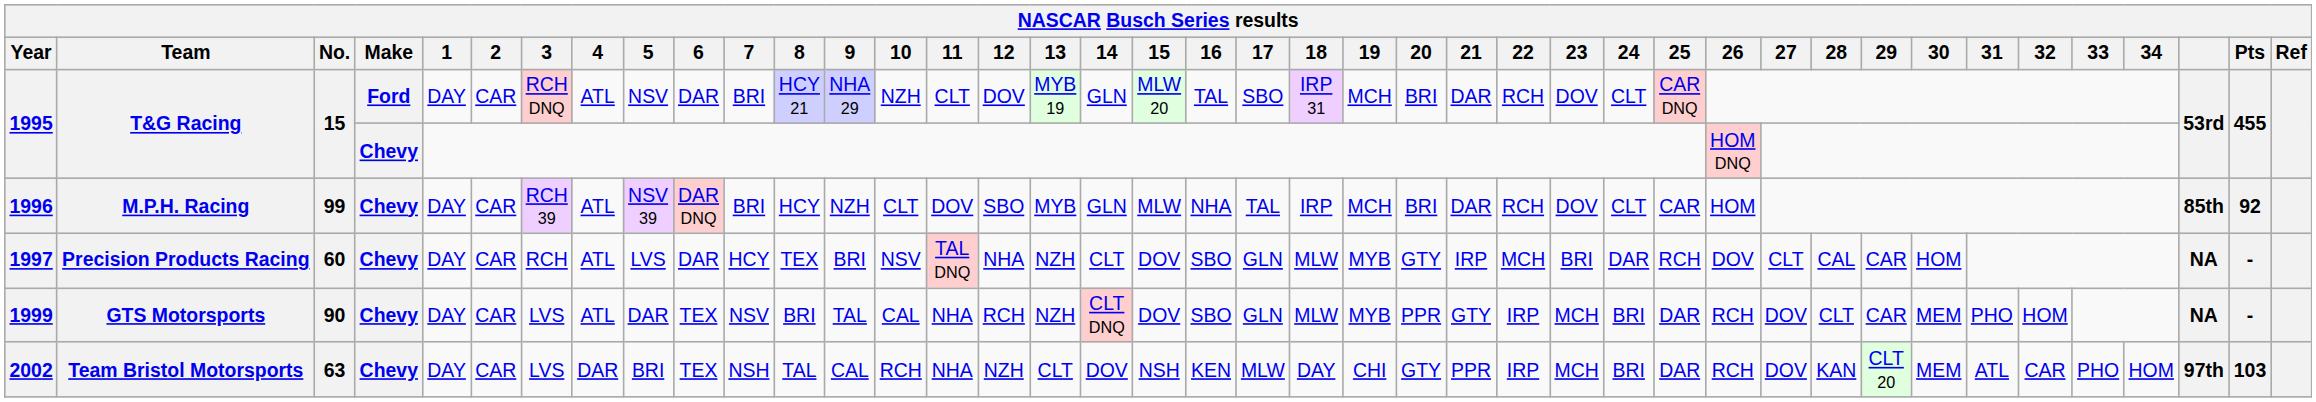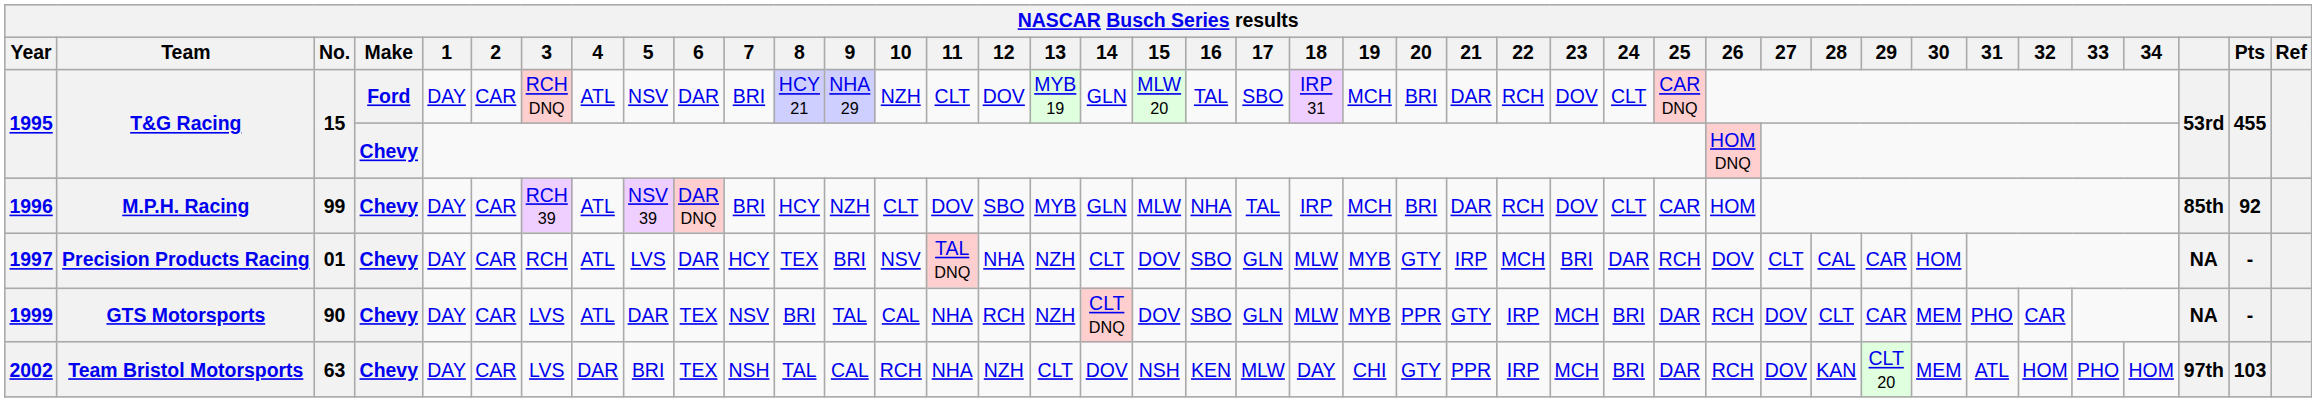1997 | No.: 60 -> 01
1999 | 32: HOM -> CAR
2002 | 32: CAR -> HOM
